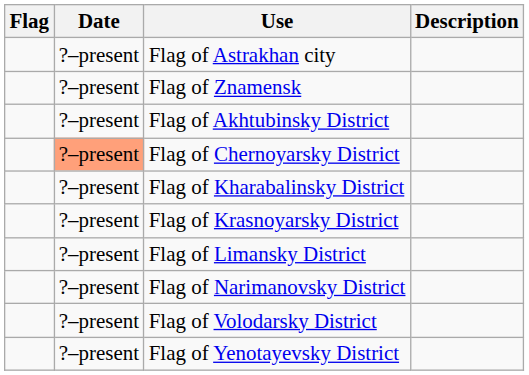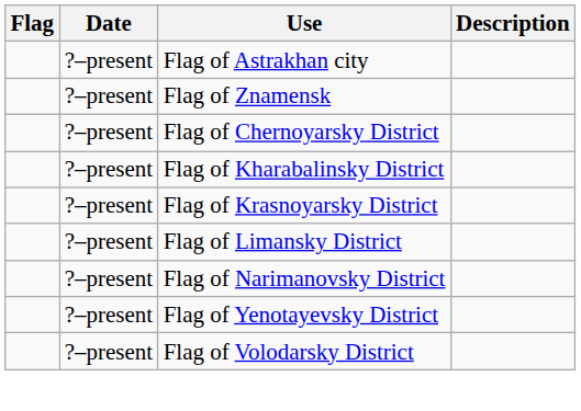- row: ?–present | Flag of Akhtubinsky District
Flag of Chernoyarsky District | Date: lightsalmon background -> no background
rows swapped: Flag of Volodarsky District <-> Flag of Yenotayevsky District
